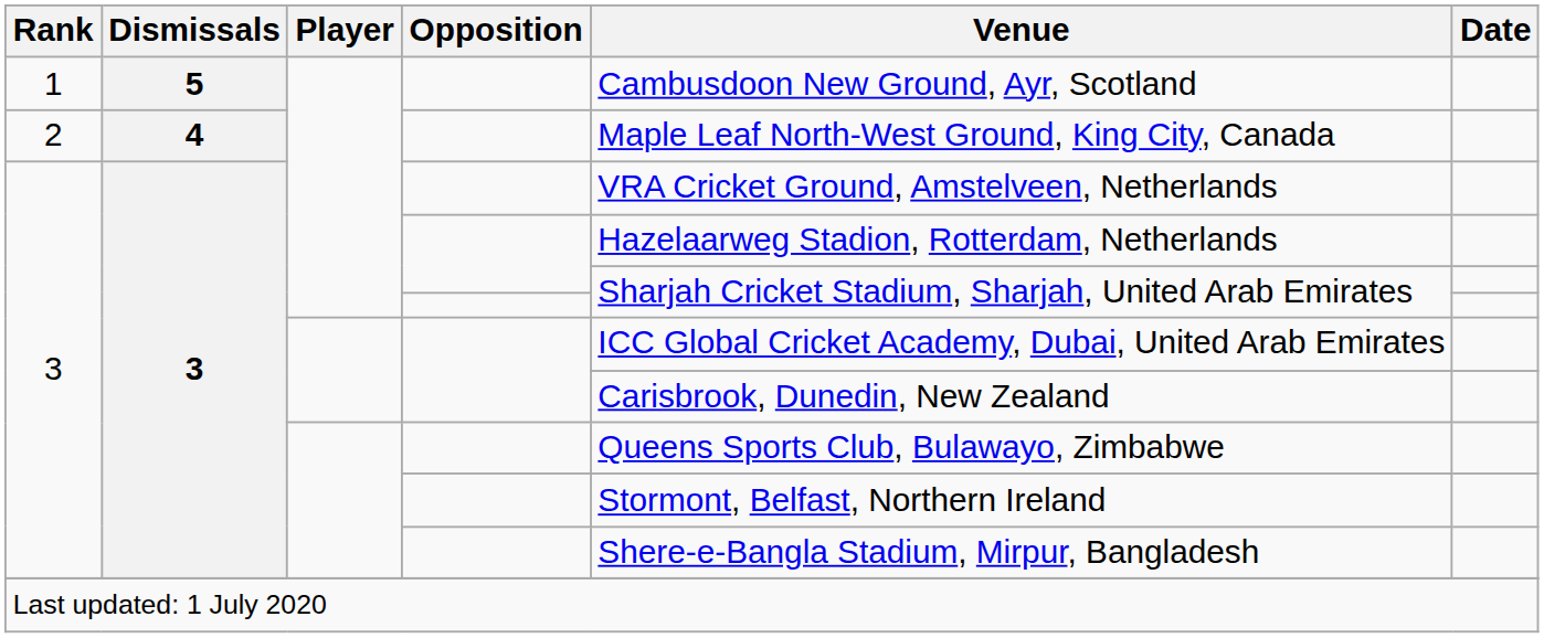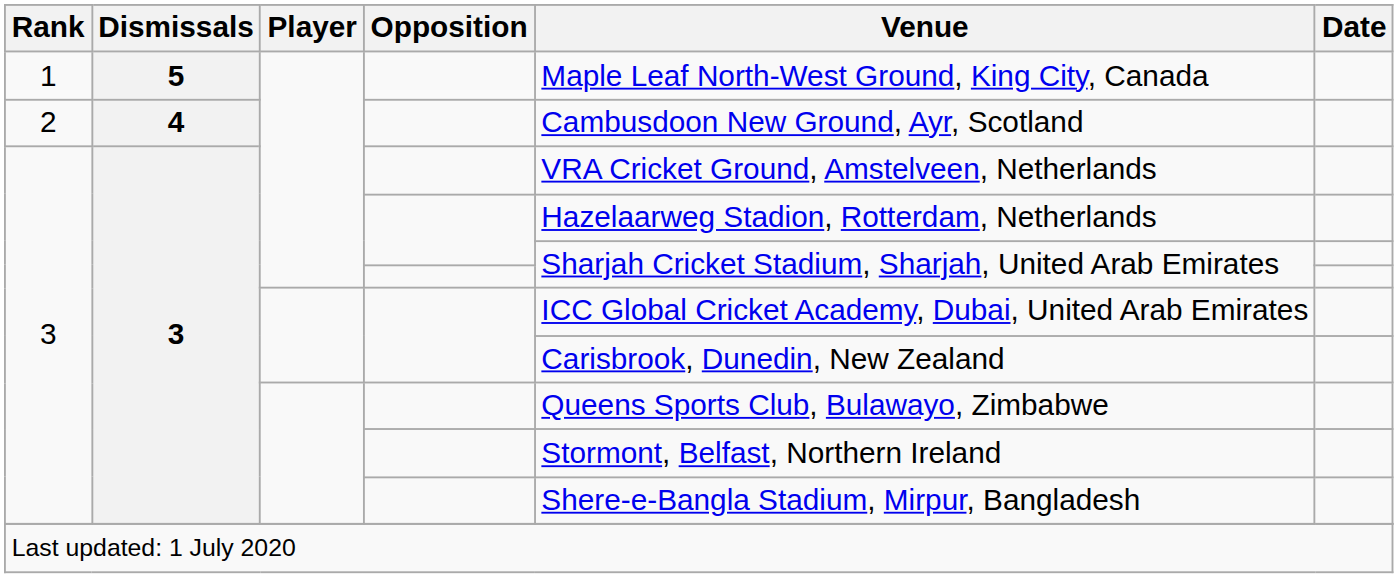1 | Venue: Cambusdoon New Ground, Ayr, Scotland -> Maple Leaf North-West Ground, King City, Canada
2 | Venue: Maple Leaf North-West Ground, King City, Canada -> Cambusdoon New Ground, Ayr, Scotland
